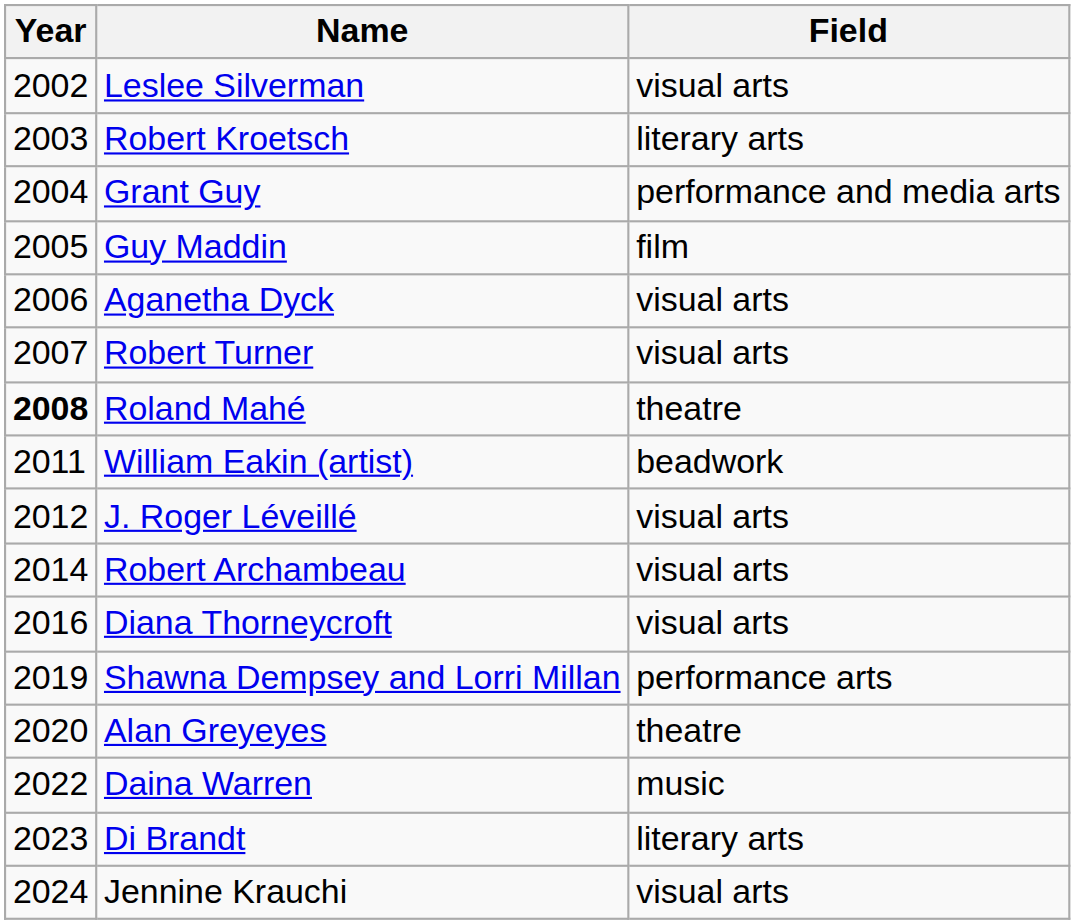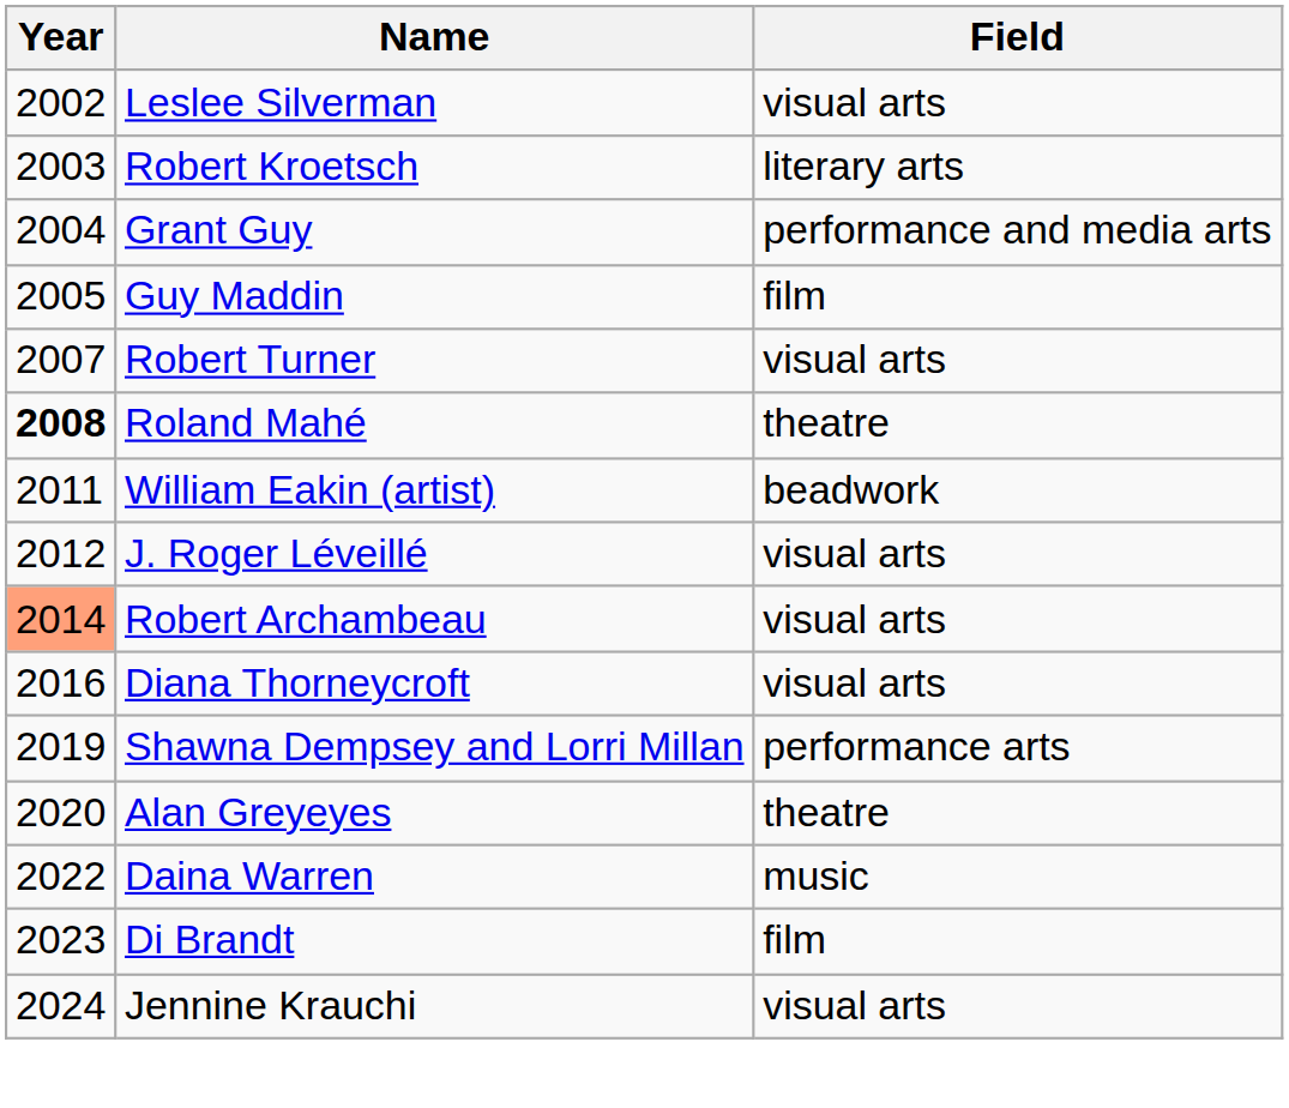- row: 2006 | Aganetha Dyck | visual arts
Robert Archambeau | Year: no background -> lightsalmon background
Di Brandt | Field: literary arts -> film
